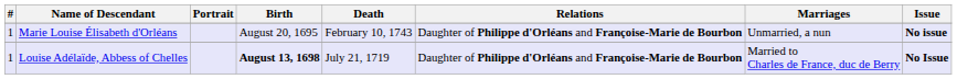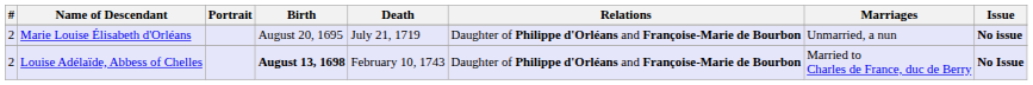Marie Louise Élisabeth d'Orléans | #: 1 -> 2
Marie Louise Élisabeth d'Orléans | Death: February 10, 1743 -> July 21, 1719
Louise Adélaïde, Abbess of Chelles | #: 1 -> 2
Louise Adélaïde, Abbess of Chelles | Death: July 21, 1719 -> February 10, 1743
